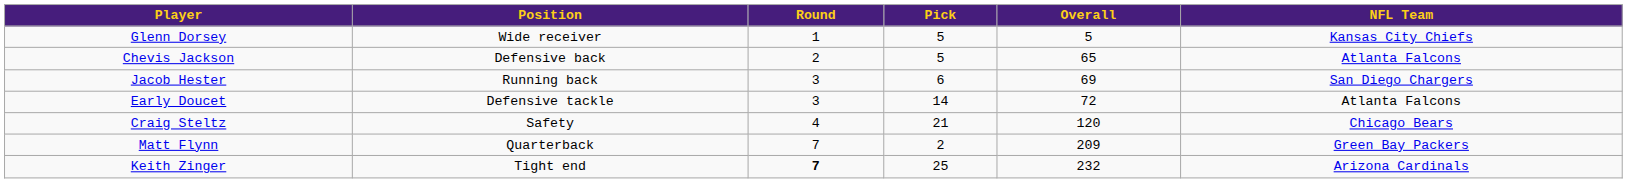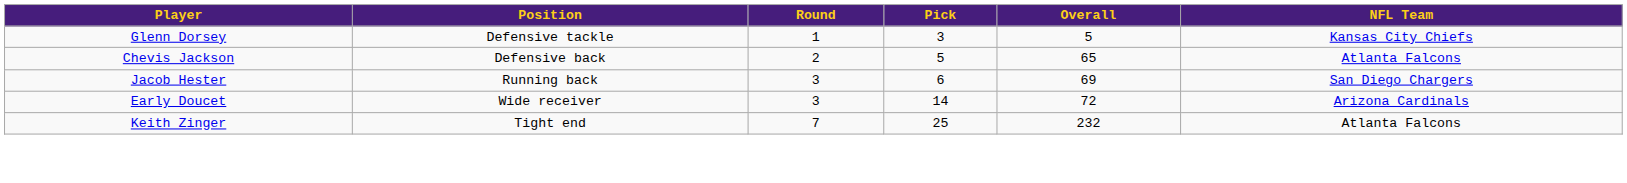Glenn Dorsey | Position: Wide receiver -> Defensive tackle
Glenn Dorsey | Pick: 5 -> 3
Early Doucet | Position: Defensive tackle -> Wide receiver
Early Doucet | NFL Team: Atlanta Falcons -> Arizona Cardinals
- row: Craig Steltz | Safety | 4 | 21 | 120 | Chicago Bears
- row: Matt Flynn | Quarterback | 7 | 2 | 209 | Green Bay Packers
Keith Zinger | Round: bold -> normal
Keith Zinger | NFL Team: Arizona Cardinals -> Atlanta Falcons
